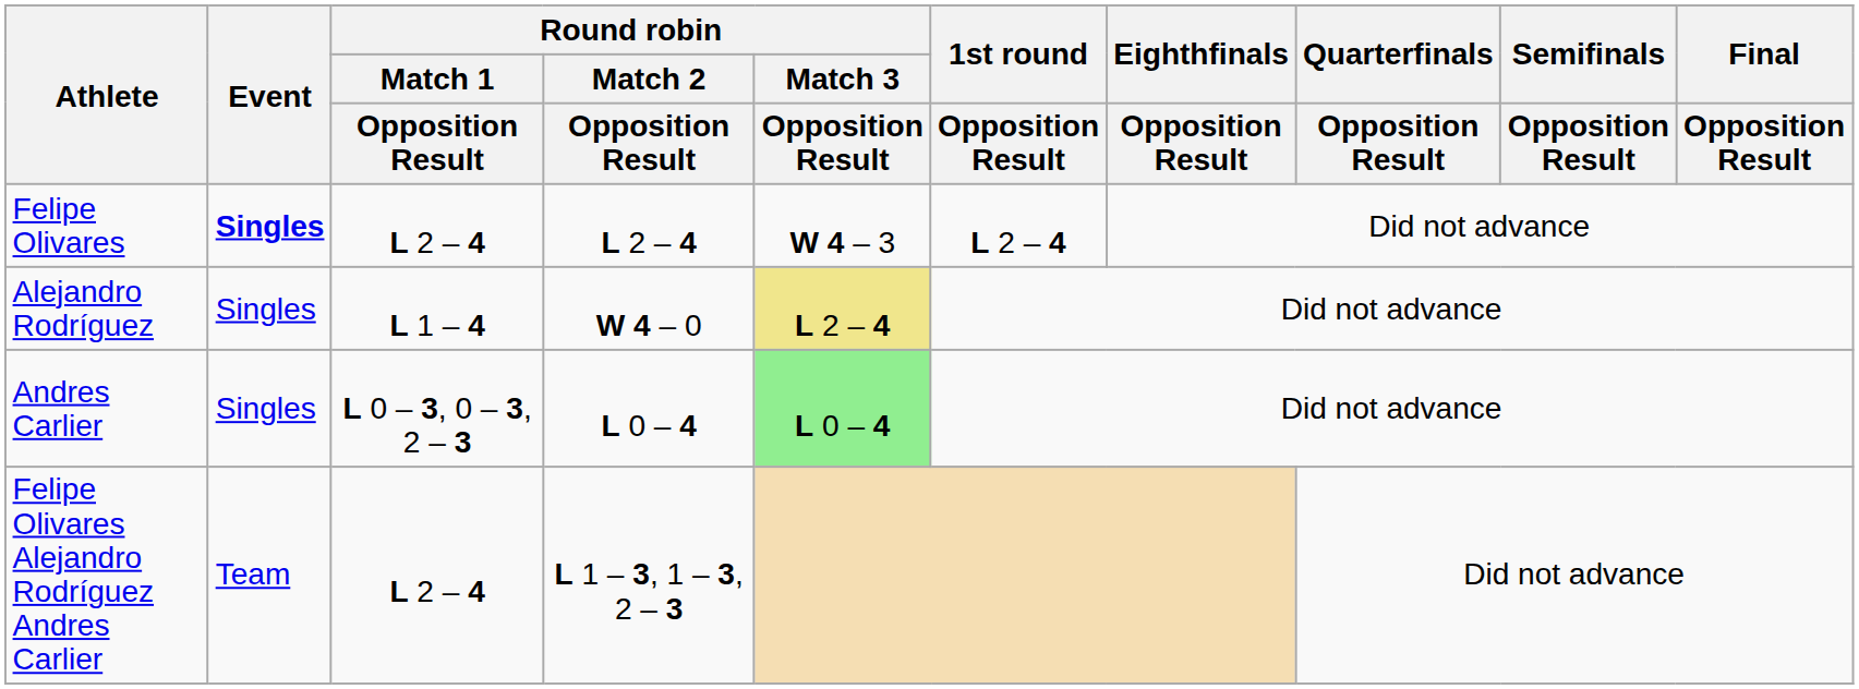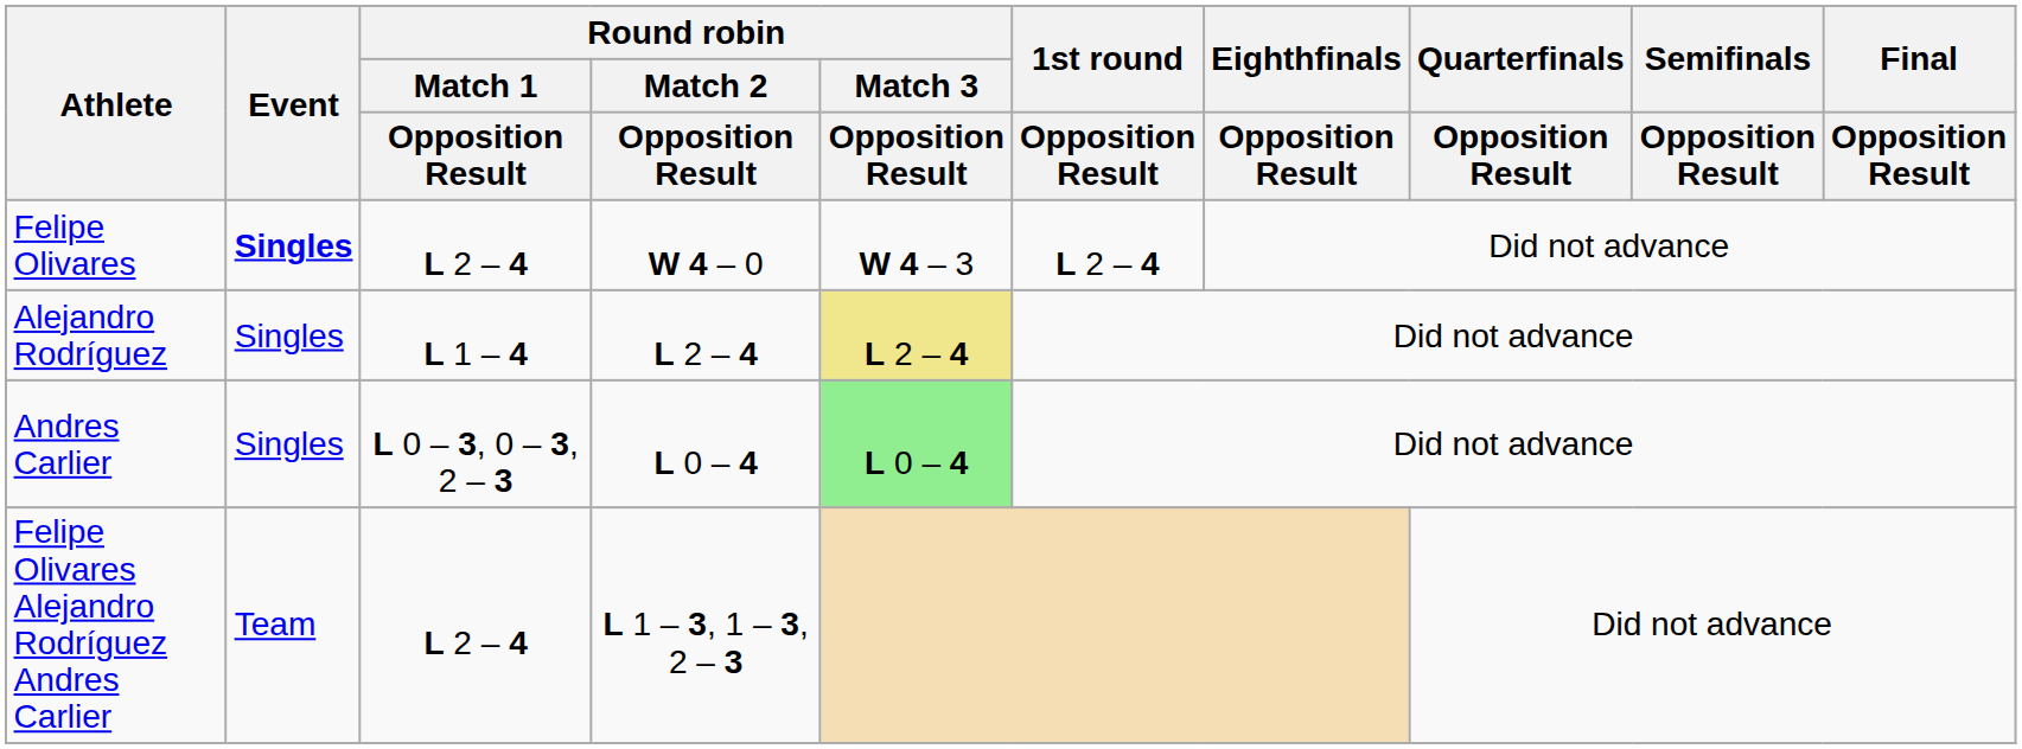Felipe Olivares | Round robin / Match 2 / Opposition Result: L 2 – 4 -> W 4 – 0
Alejandro Rodríguez | Round robin / Match 2 / Opposition Result: W 4 – 0 -> L 2 – 4
